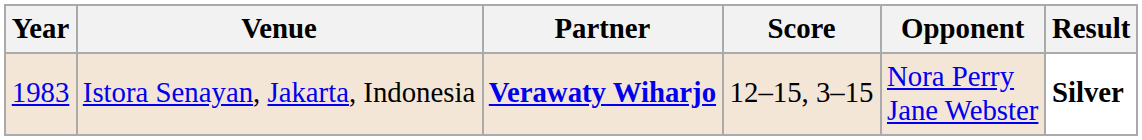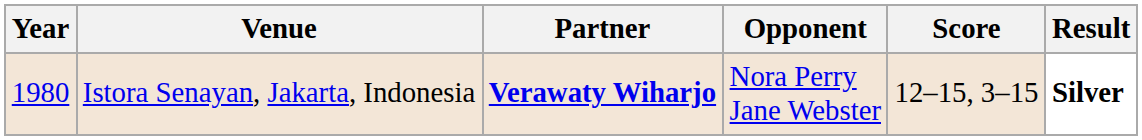columns swapped: Opponent <-> Score
Istora Senayan, Jakarta, Indonesia | Year: 1983 -> 1980
